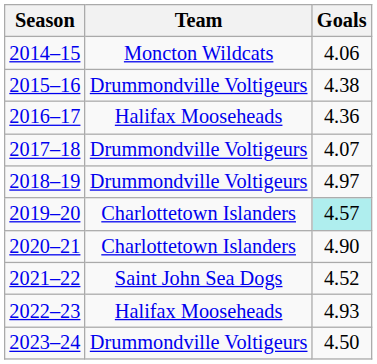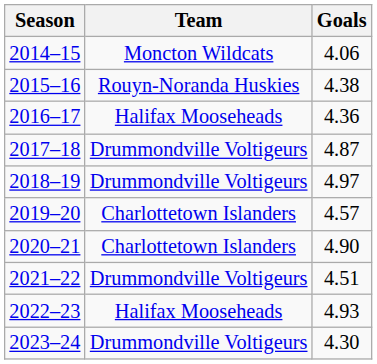2015–16 | Team: Drummondville Voltigeurs -> Rouyn-Noranda Huskies
2017–18 | Goals: 4.07 -> 4.87
2019–20 | Goals: paleturquoise background -> no background
2021–22 | Team: Saint John Sea Dogs -> Drummondville Voltigeurs
2021–22 | Goals: 4.52 -> 4.51
2023–24 | Goals: 4.50 -> 4.30
